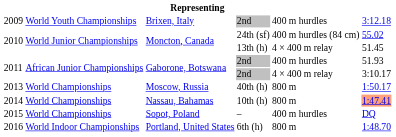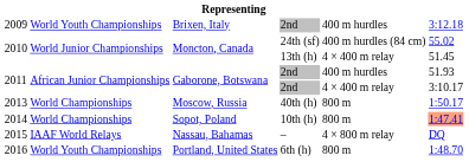2014 | column 3: Nassau, Bahamas -> Sopot, Poland
2015 | column 2: World Championships -> IAAF World Relays
2015 | column 3: Sopot, Poland -> Nassau, Bahamas
2015 | column 5: 400 m hurdles -> 4 × 800 m relay
2016 | column 2: World Indoor Championships -> World Youth Championships
